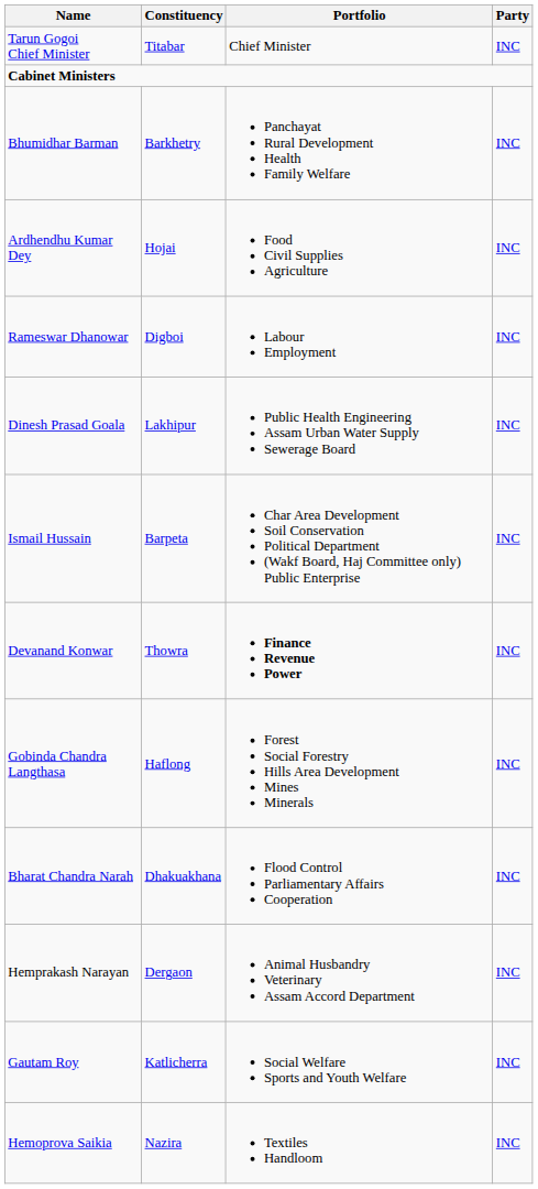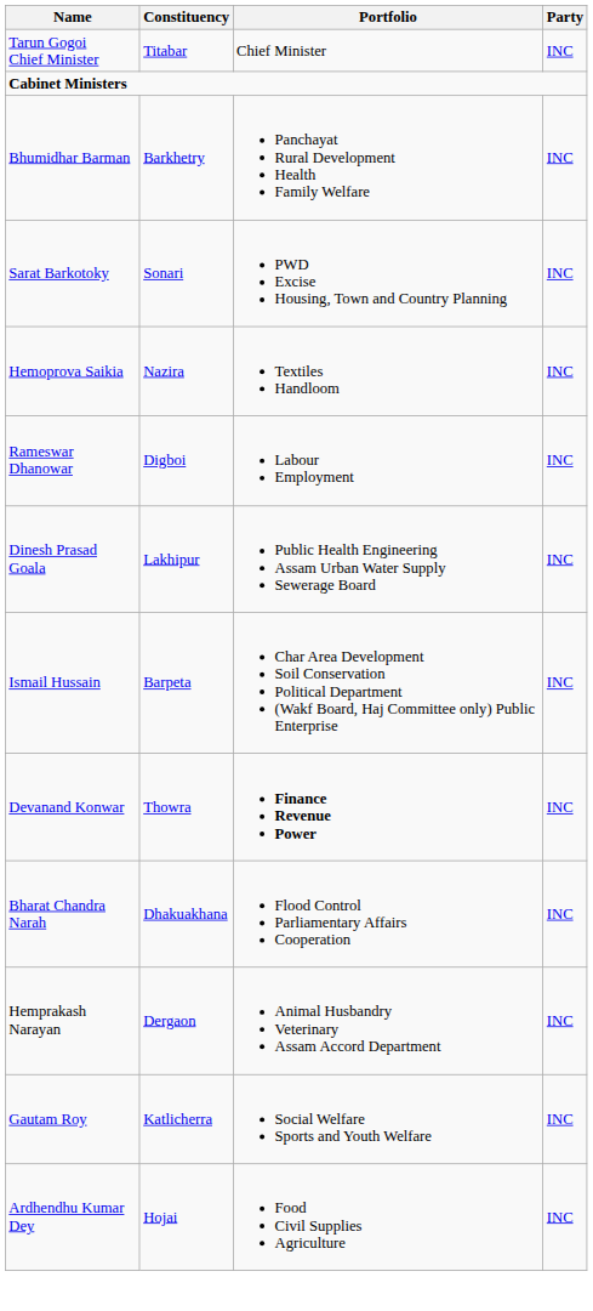+ row: Sarat Barkotoky | Sonari | PWD Excise Housing, Town and Country Planning | INC
rows swapped: Ardhendhu Kumar Dey <-> Hemoprova Saikia
- row: Gobinda Chandra Langthasa | Haflong | Forest Social Forestry Hills Area Development Mines Minerals | INC
